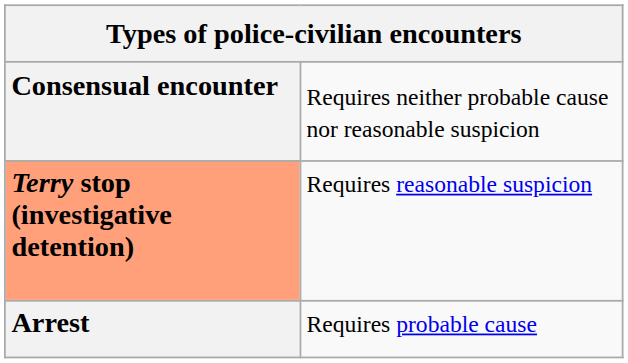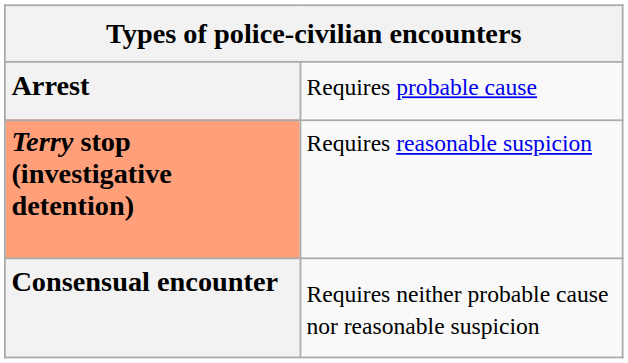rows swapped: Consensual encounter <-> Arrest
